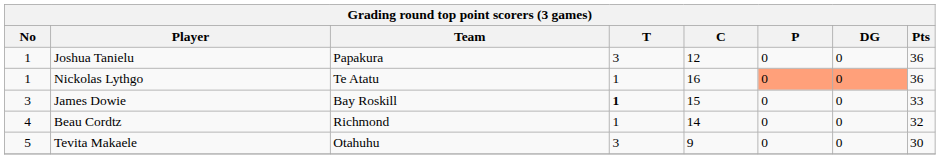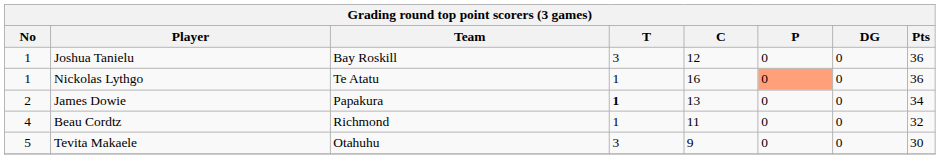Joshua Tanielu | Team: Papakura -> Bay Roskill
Nickolas Lythgo | DG: lightsalmon background -> no background
James Dowie | No: 3 -> 2
James Dowie | Team: Bay Roskill -> Papakura
James Dowie | C: 15 -> 13
James Dowie | Pts: 33 -> 34
Beau Cordtz | C: 14 -> 11
